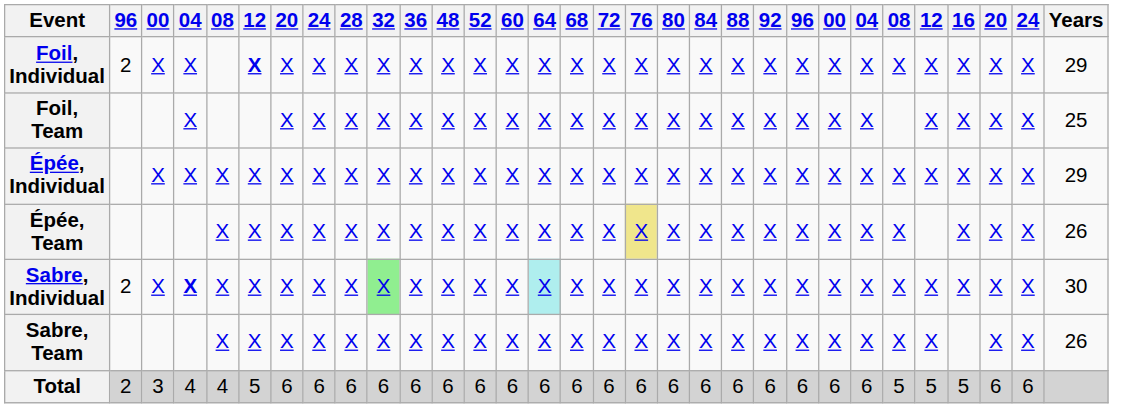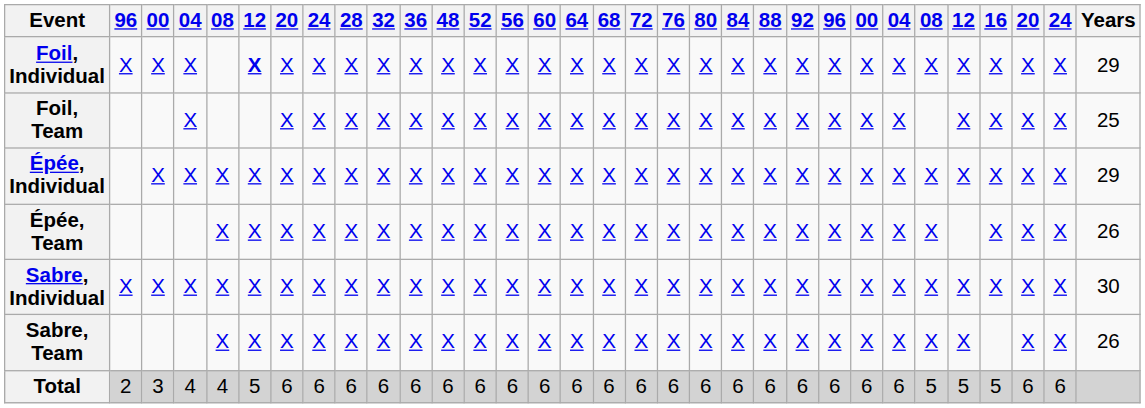+ column: 56 | X | X | X | X | X | X | 6
Foil, Individual | column 2: 2 -> X
Épée, Team | 76: khaki background -> no background
Sabre, Individual | column 2: 2 -> X
Sabre, Individual | column 4: bold -> normal
Sabre, Individual | 32: lightgreen background -> no background
Sabre, Individual | 64: paleturquoise background -> no background
